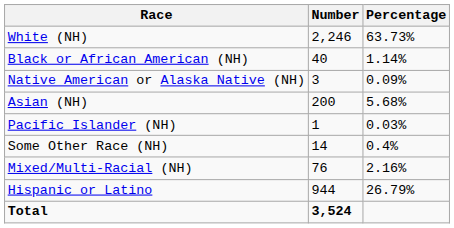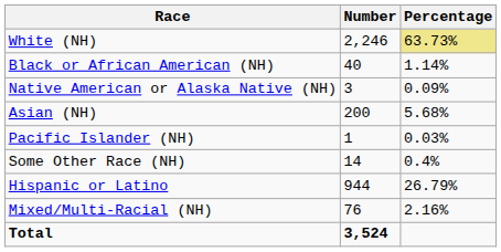White (NH) | Percentage: no background -> khaki background
rows swapped: Mixed/Multi-Racial (NH) <-> Hispanic or Latino
